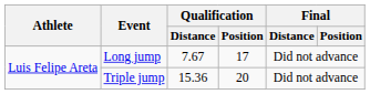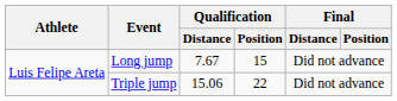Long jump | Qualification / Position: 17 -> 15
Triple jump | Qualification / Distance: 15.36 -> 15.06
Triple jump | Qualification / Position: 20 -> 22
